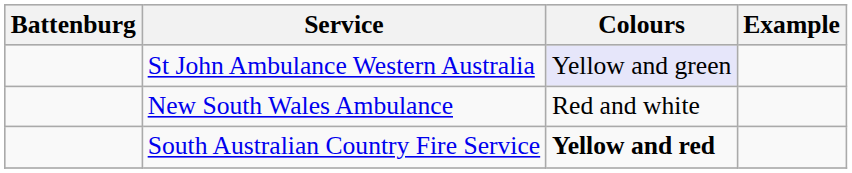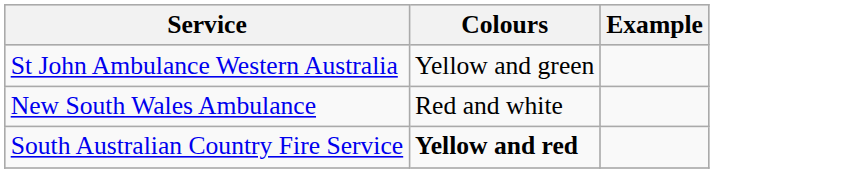- column: Battenburg
St John Ambulance Western Australia | Colours: lavender background -> no background
